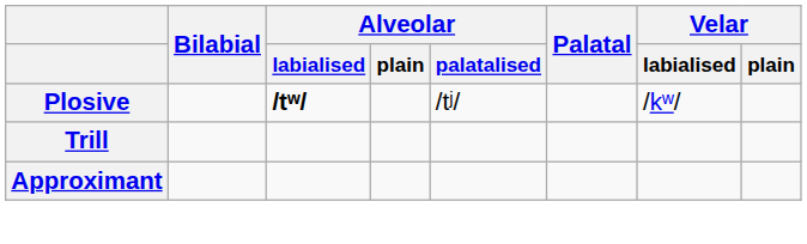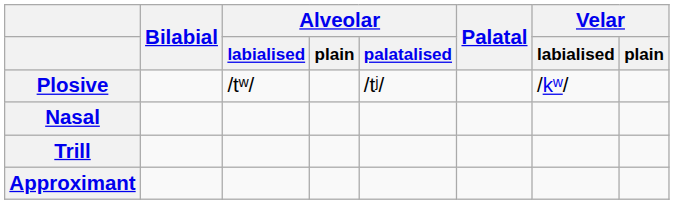Plosive | Alveolar / labialised: bold -> normal
+ row: Nasal
